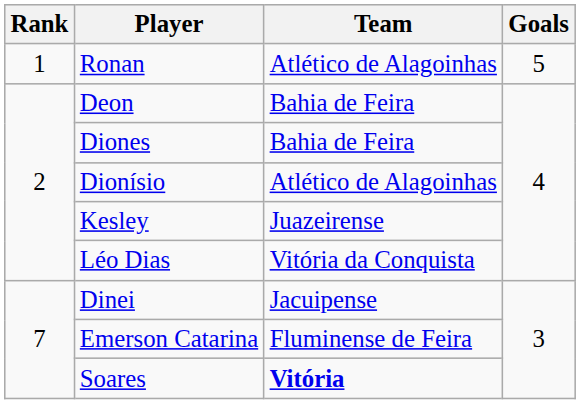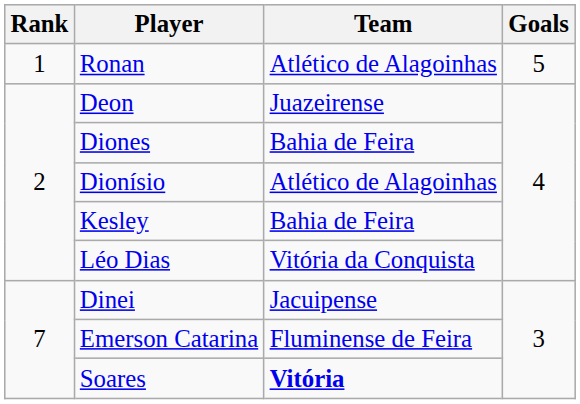Deon | Team: Bahia de Feira -> Juazeirense
Kesley | Team: Juazeirense -> Bahia de Feira
